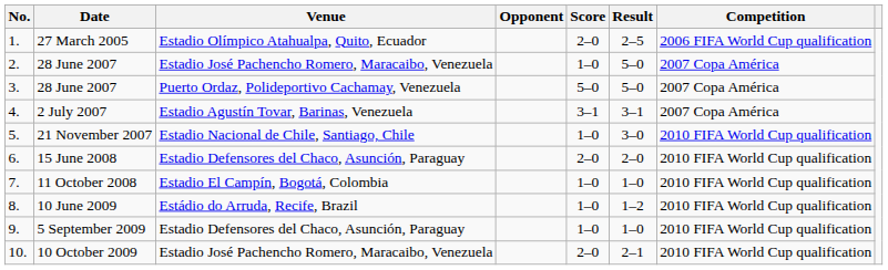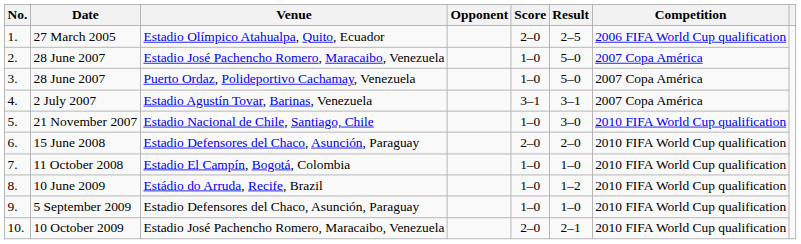3. / 28 June 2007 | Score: 5–0 -> 1–0
